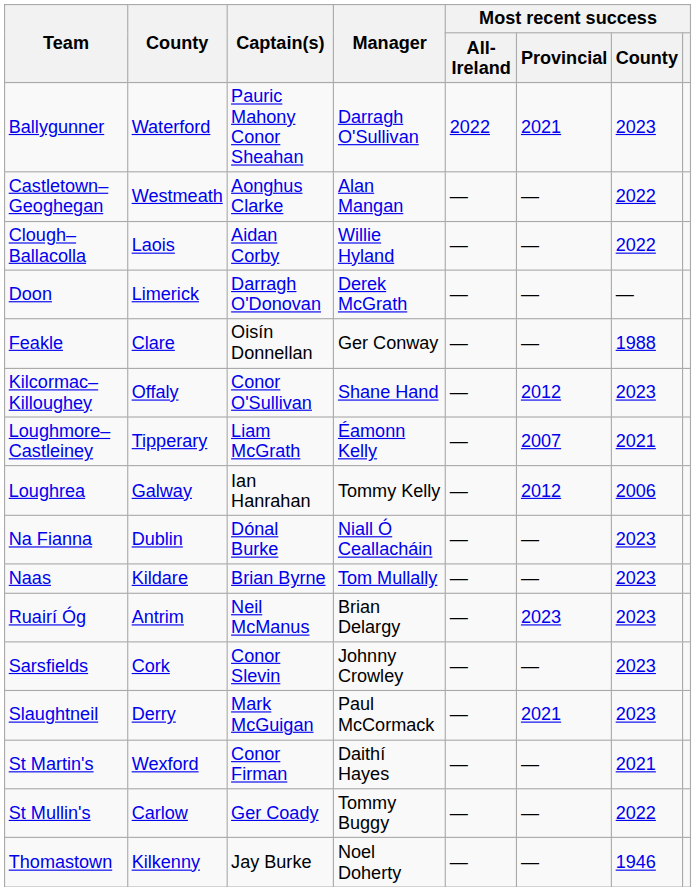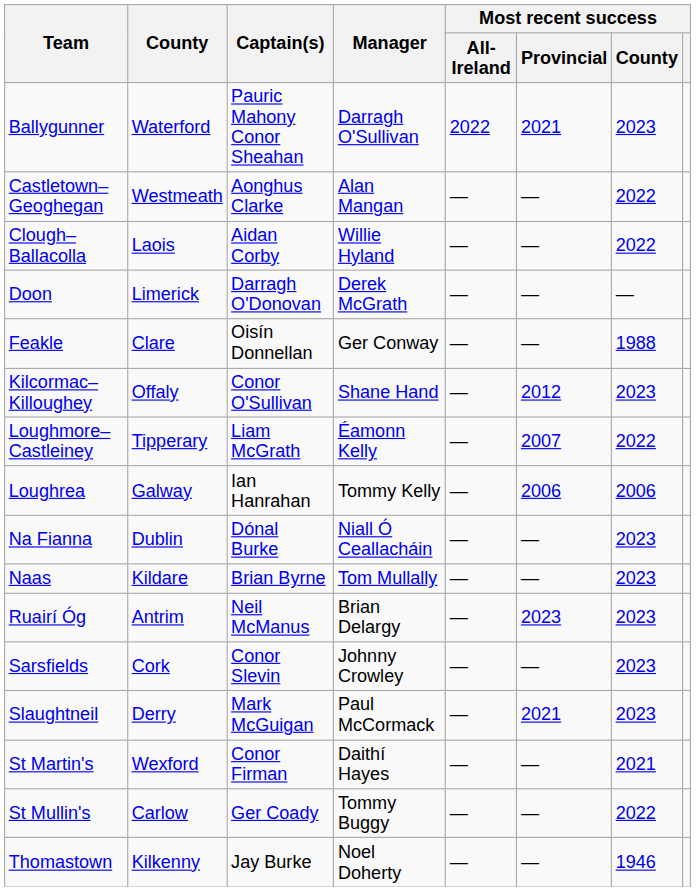Loughmore–Castleiney | Most recent success / County: 2021 -> 2022
Loughrea | Most recent success / Provincial: 2012 -> 2006
